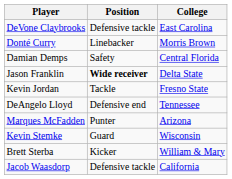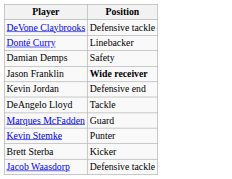- column: College | East Carolina | Morris Brown | Central Florida | Delta State | Fresno State | Tennessee | Arizona | Wisconsin | William & Mary | California
Kevin Jordan | Position: Tackle -> Defensive end
DeAngelo Lloyd | Position: Defensive end -> Tackle
Marques McFadden | Position: Punter -> Guard
Kevin Stemke | Position: Guard -> Punter
